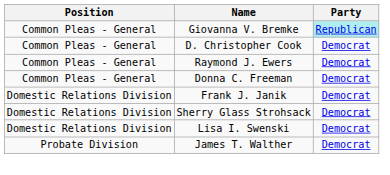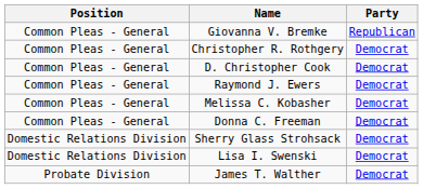Giovanna V. Bremke | Party: paleturquoise background -> no background
+ row: Common Pleas - General | Christopher R. Rothgery | Democrat
+ row: Common Pleas - General | Melissa C. Kobasher | Democrat
- row: Domestic Relations Division | Frank J. Janik | Democrat
